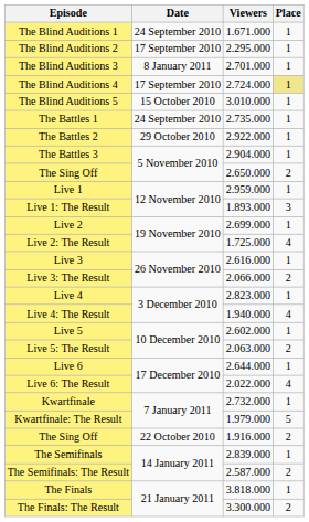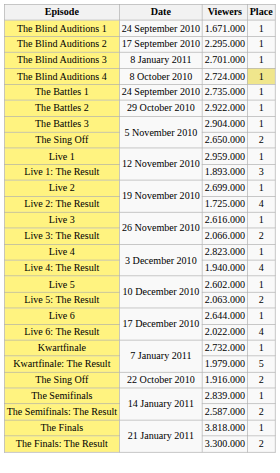The Blind Auditions 4 | Date: 17 September 2010 -> 8 October 2010
- row: The Blind Auditions 5 | 15 October 2010 | 3.010.000 | 1
